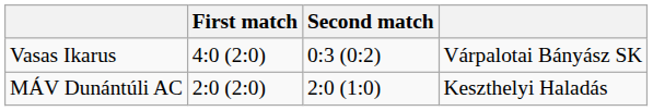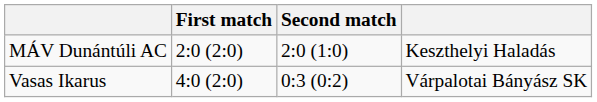rows swapped: MÁV Dunántúli AC <-> Vasas Ikarus
